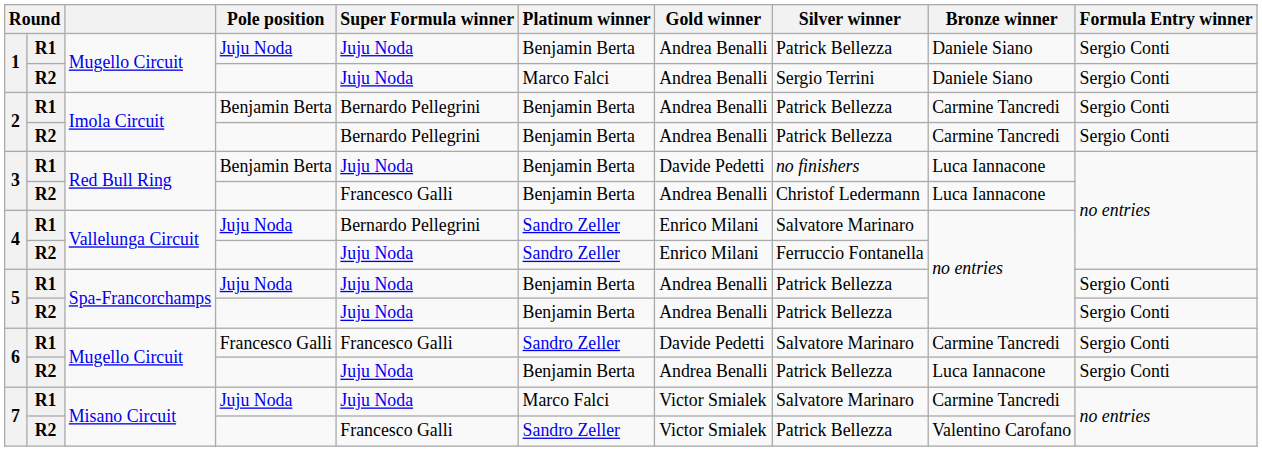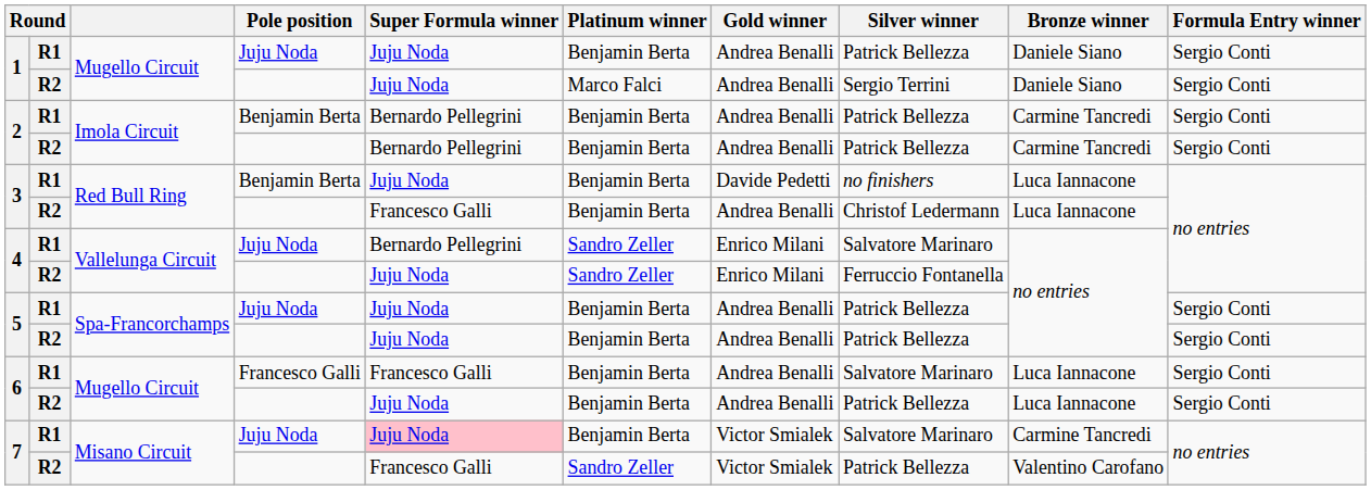6 / Francesco Galli | Platinum winner: Sandro Zeller -> Benjamin Berta
6 / Francesco Galli | Gold winner: Davide Pedetti -> Andrea Benalli
6 / Francesco Galli | Bronze winner: Carmine Tancredi -> Luca Iannacone
7 / Juju Noda | Super Formula winner: no background -> pink background
7 / Juju Noda | Platinum winner: Marco Falci -> Benjamin Berta
